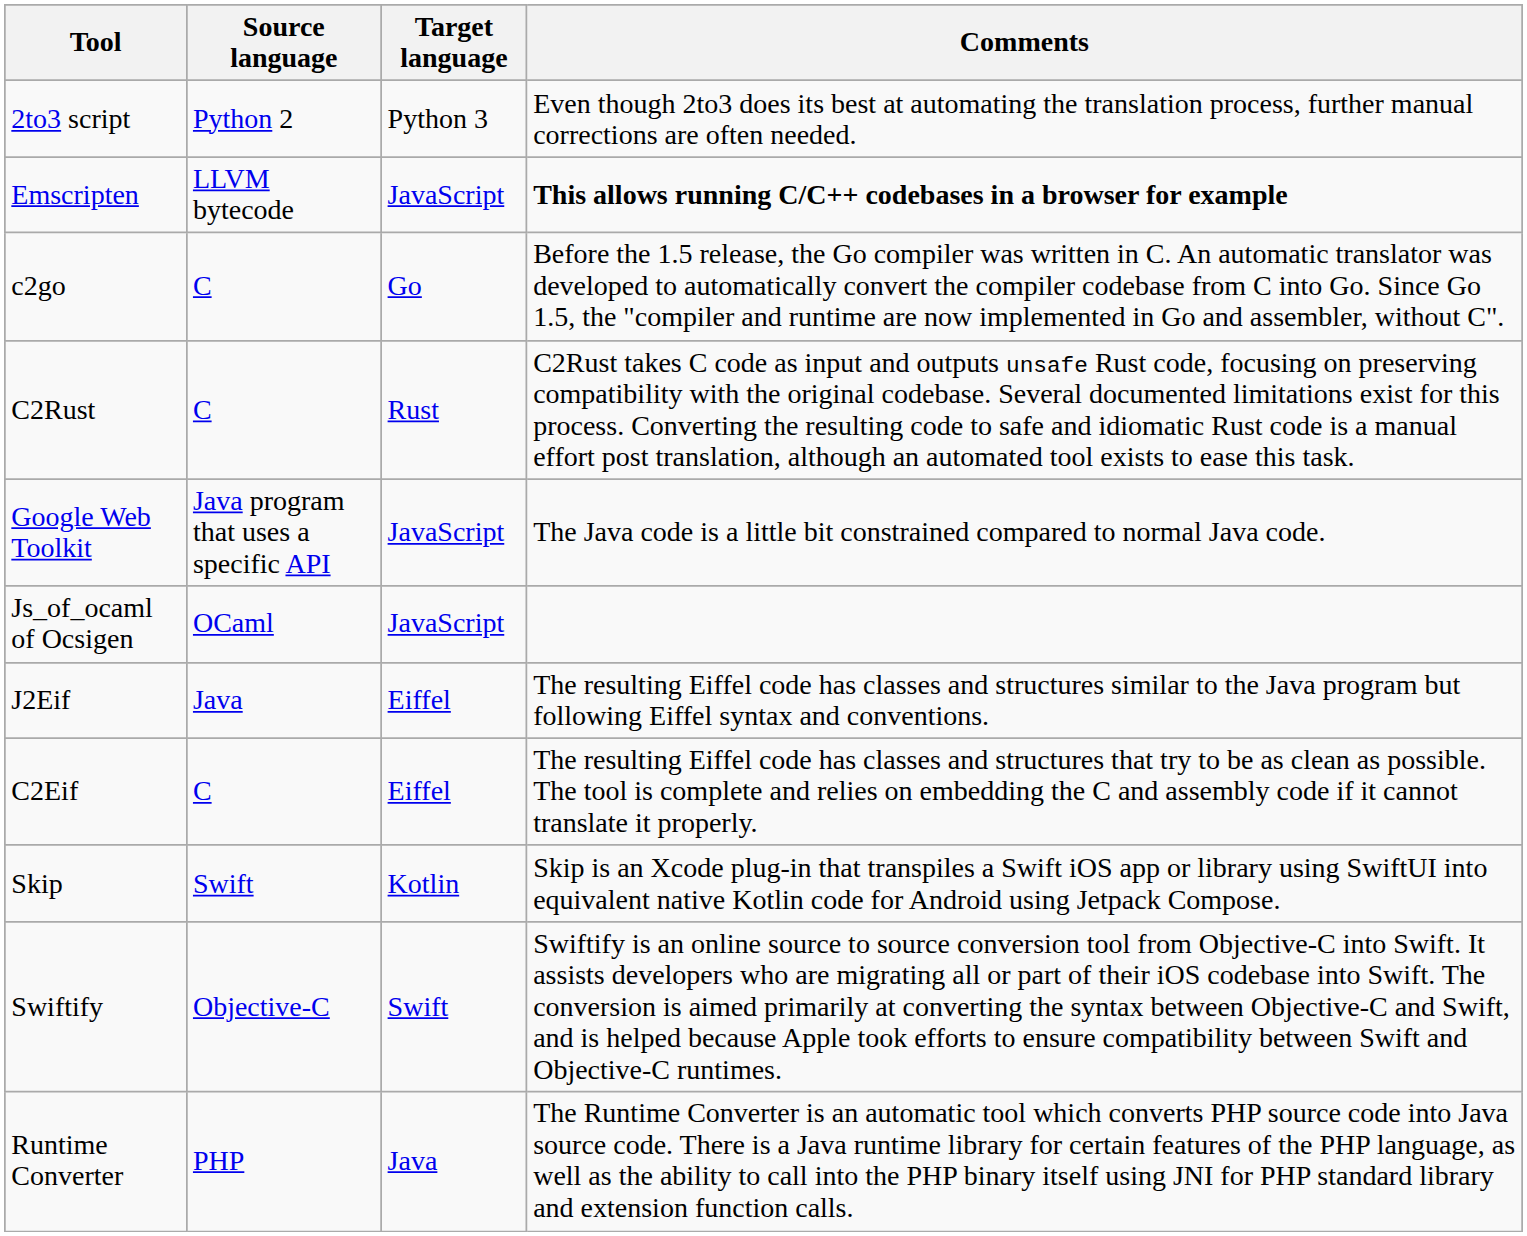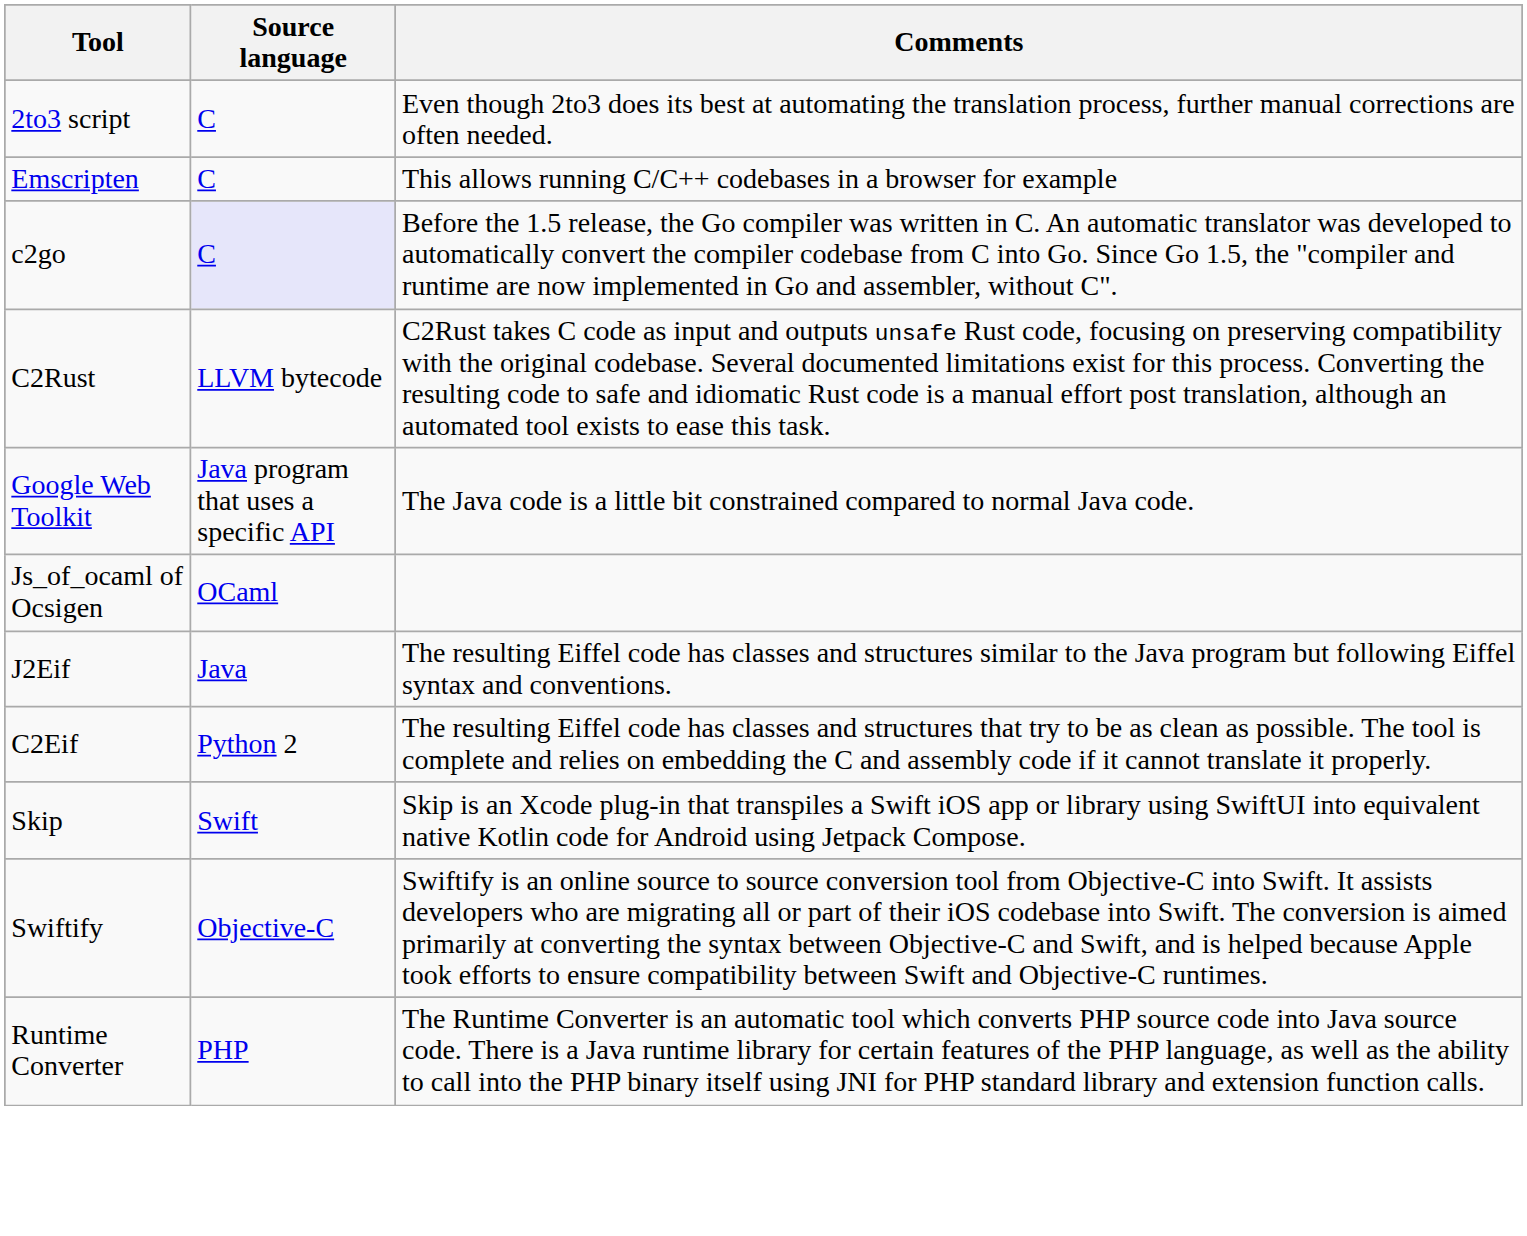- column: Target language | Python 3 | JavaScript | Go | Rust | JavaScript | JavaScript | Eiffel | Eiffel | Kotlin | Swift | Java
2to3 script | Source language: Python 2 -> C
Emscripten | Source language: LLVM bytecode -> C
Emscripten | Comments: bold -> normal
c2go | Source language: no background -> lavender background
C2Rust | Source language: C -> LLVM bytecode
C2Eif | Source language: C -> Python 2
